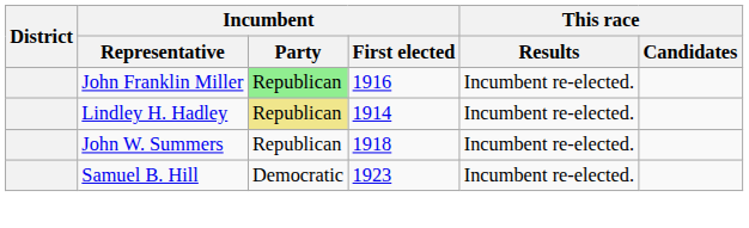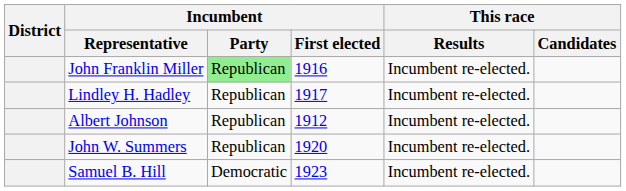Lindley H. Hadley | Incumbent / Party: khaki background -> no background
Lindley H. Hadley | Incumbent / First elected: 1914 -> 1917
+ row: Albert Johnson | Republican | 1912 | Incumbent re-elected.
John W. Summers | Incumbent / First elected: 1918 -> 1920
